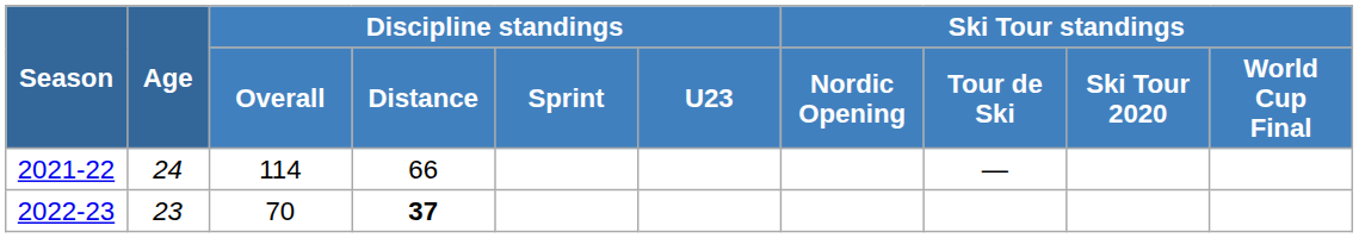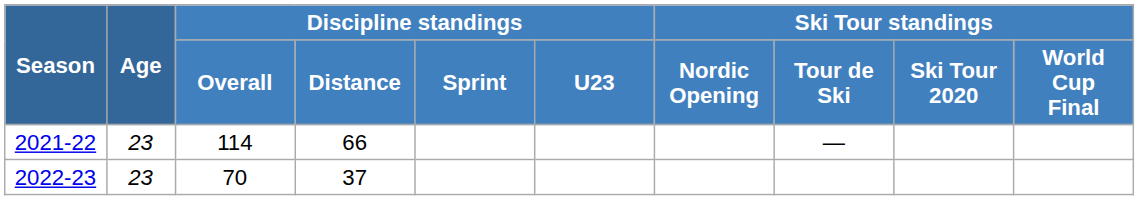2021-22 | Age: 24 -> 23
2022-23 | Discipline standings / Distance: bold -> normal
